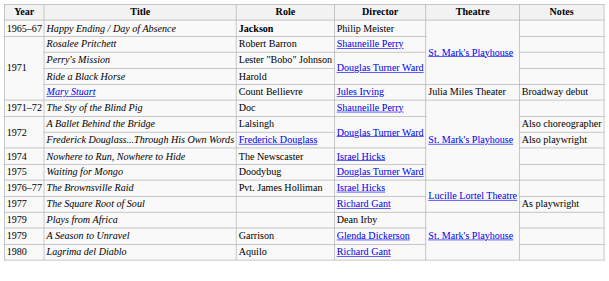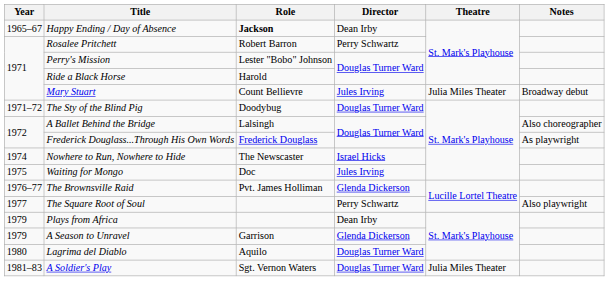Happy Ending / Day of Absence | Director: Philip Meister -> Dean Irby
Rosalee Pritchett | Director: Shauneille Perry -> Perry Schwartz
The Sty of the Blind Pig | Role: Doc -> Doodybug
The Sty of the Blind Pig | Director: Shauneille Perry -> Douglas Turner Ward
Frederick Douglass...Through His Own Words | Notes: Also playwright -> As playwright
Waiting for Mongo | Role: Doodybug -> Doc
Waiting for Mongo | Director: Douglas Turner Ward -> Jules Irving
The Brownsville Raid | Director: Israel Hicks -> Glenda Dickerson
The Square Root of Soul | Director: Richard Gant -> Perry Schwartz
The Square Root of Soul | Notes: As playwright -> Also playwright
Lagrima del Diablo | Director: Richard Gant -> Douglas Turner Ward
+ row: 1981–83 | A Soldier's Play | Sgt. Vernon Waters | Douglas Turner Ward | Julia Miles Theater
